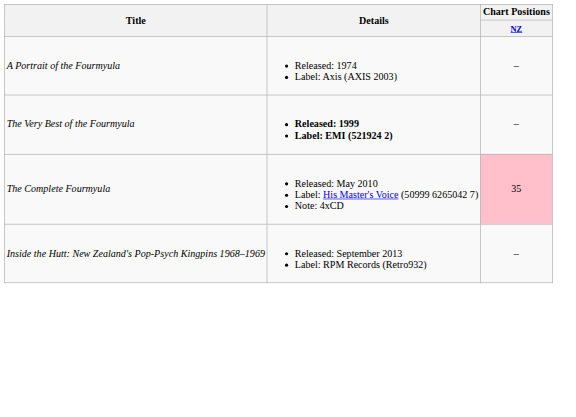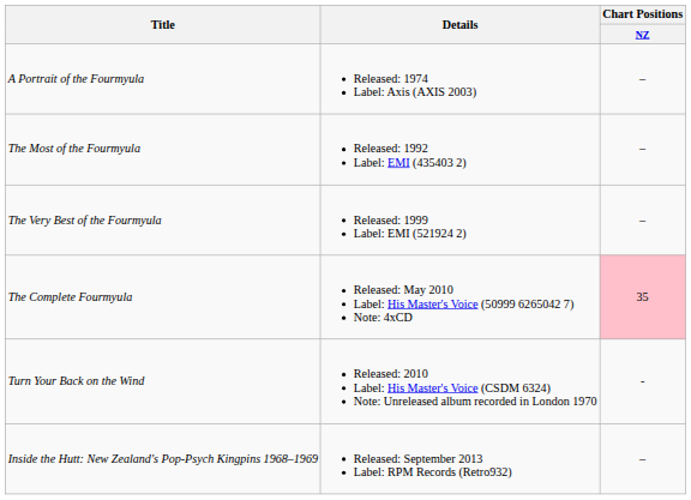+ row: The Most of the Fourmyula | Released: 1992 Label: EMI (435403 2) | –
The Very Best of the Fourmyula | Details: bold -> normal
+ row: Turn Your Back on the Wind | Released: 2010 Label: His Master's Voice (CSDM 6324) Note: Unreleased album recorded in London 1970 | -
